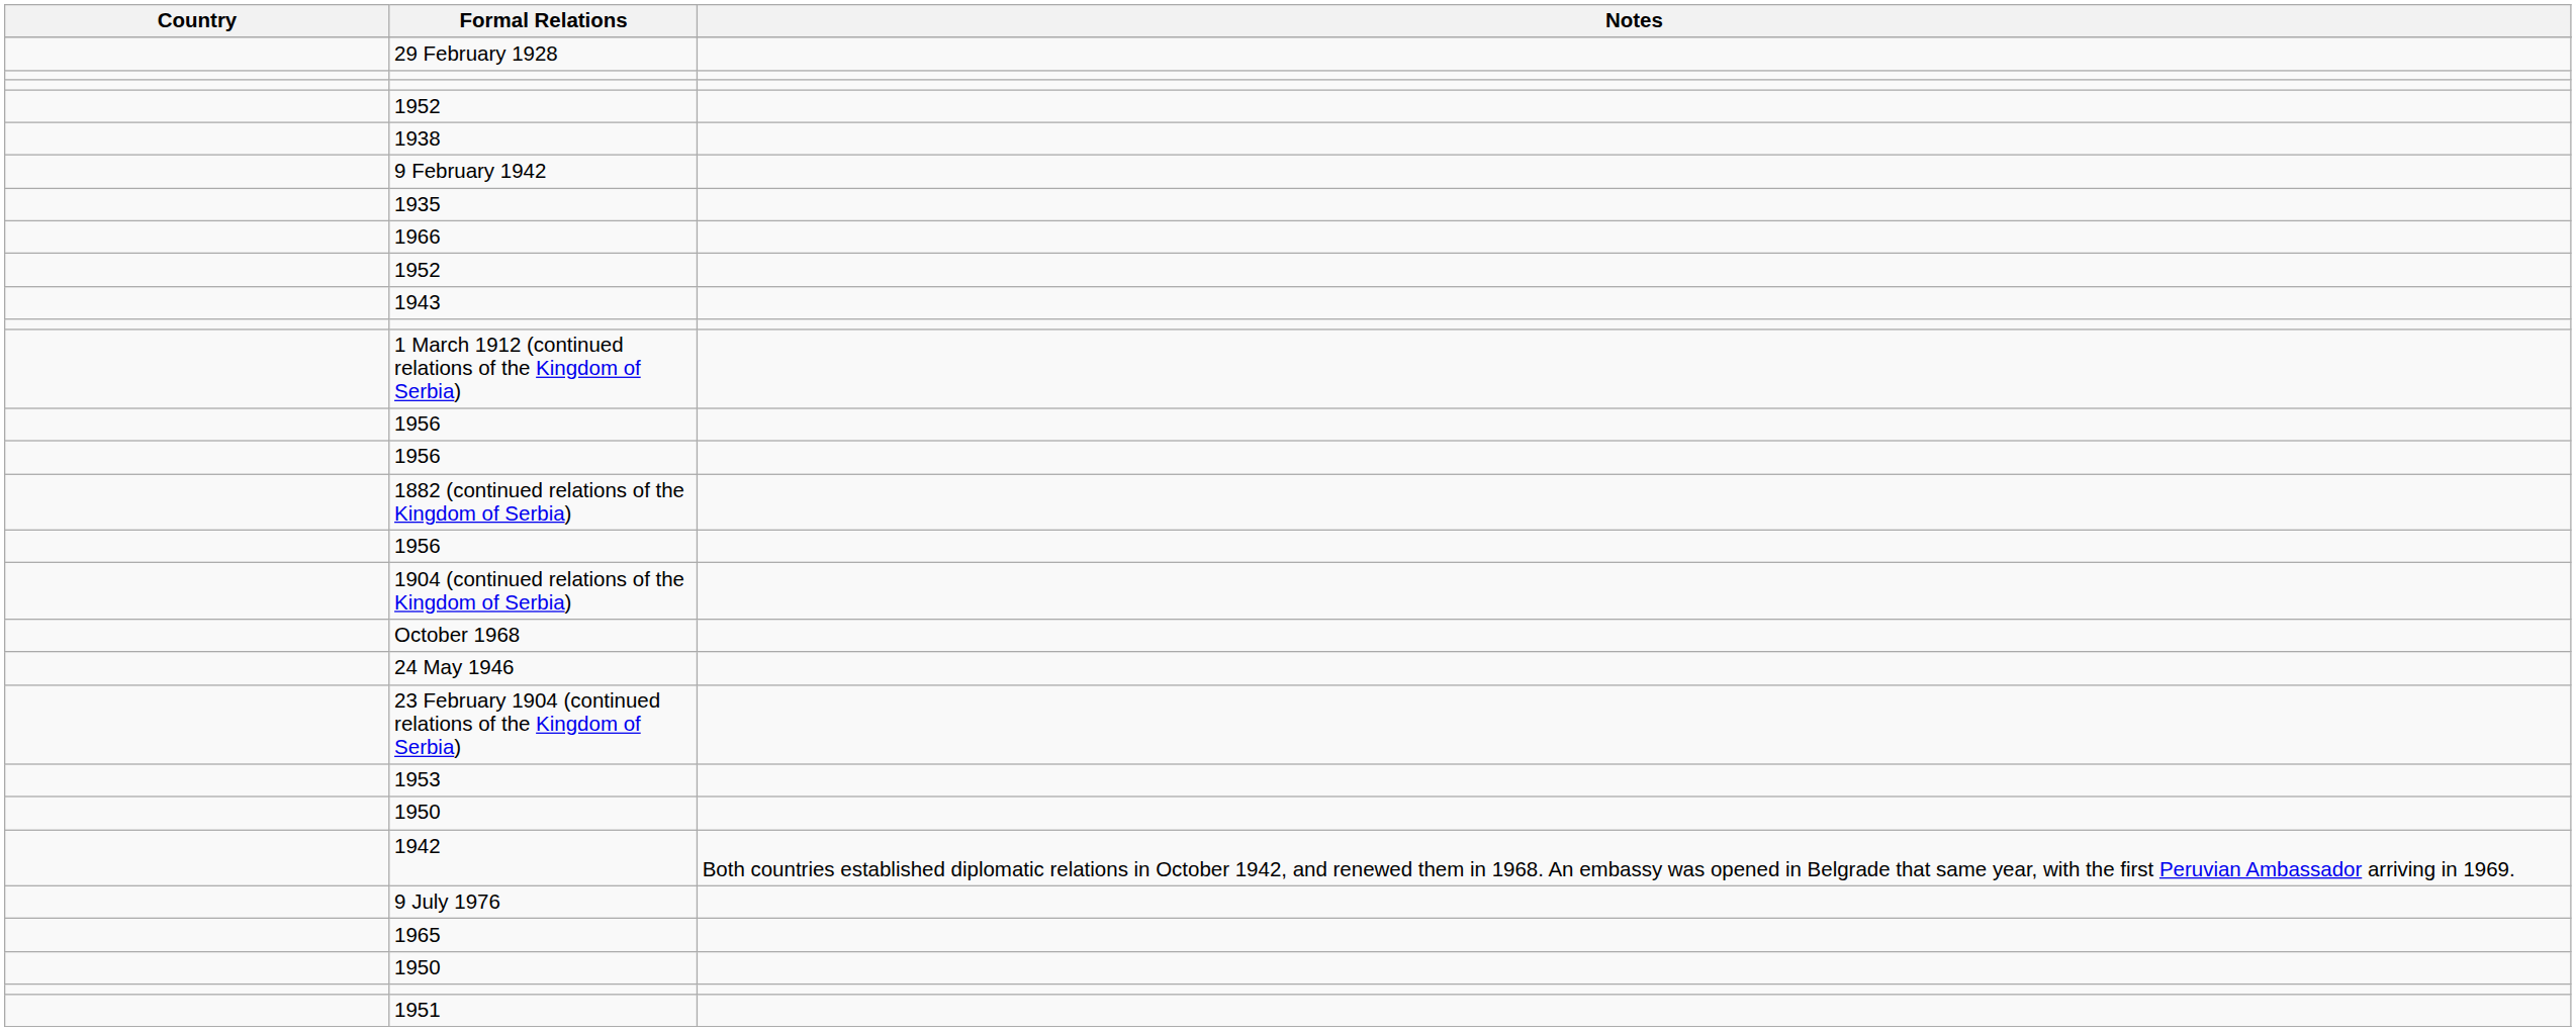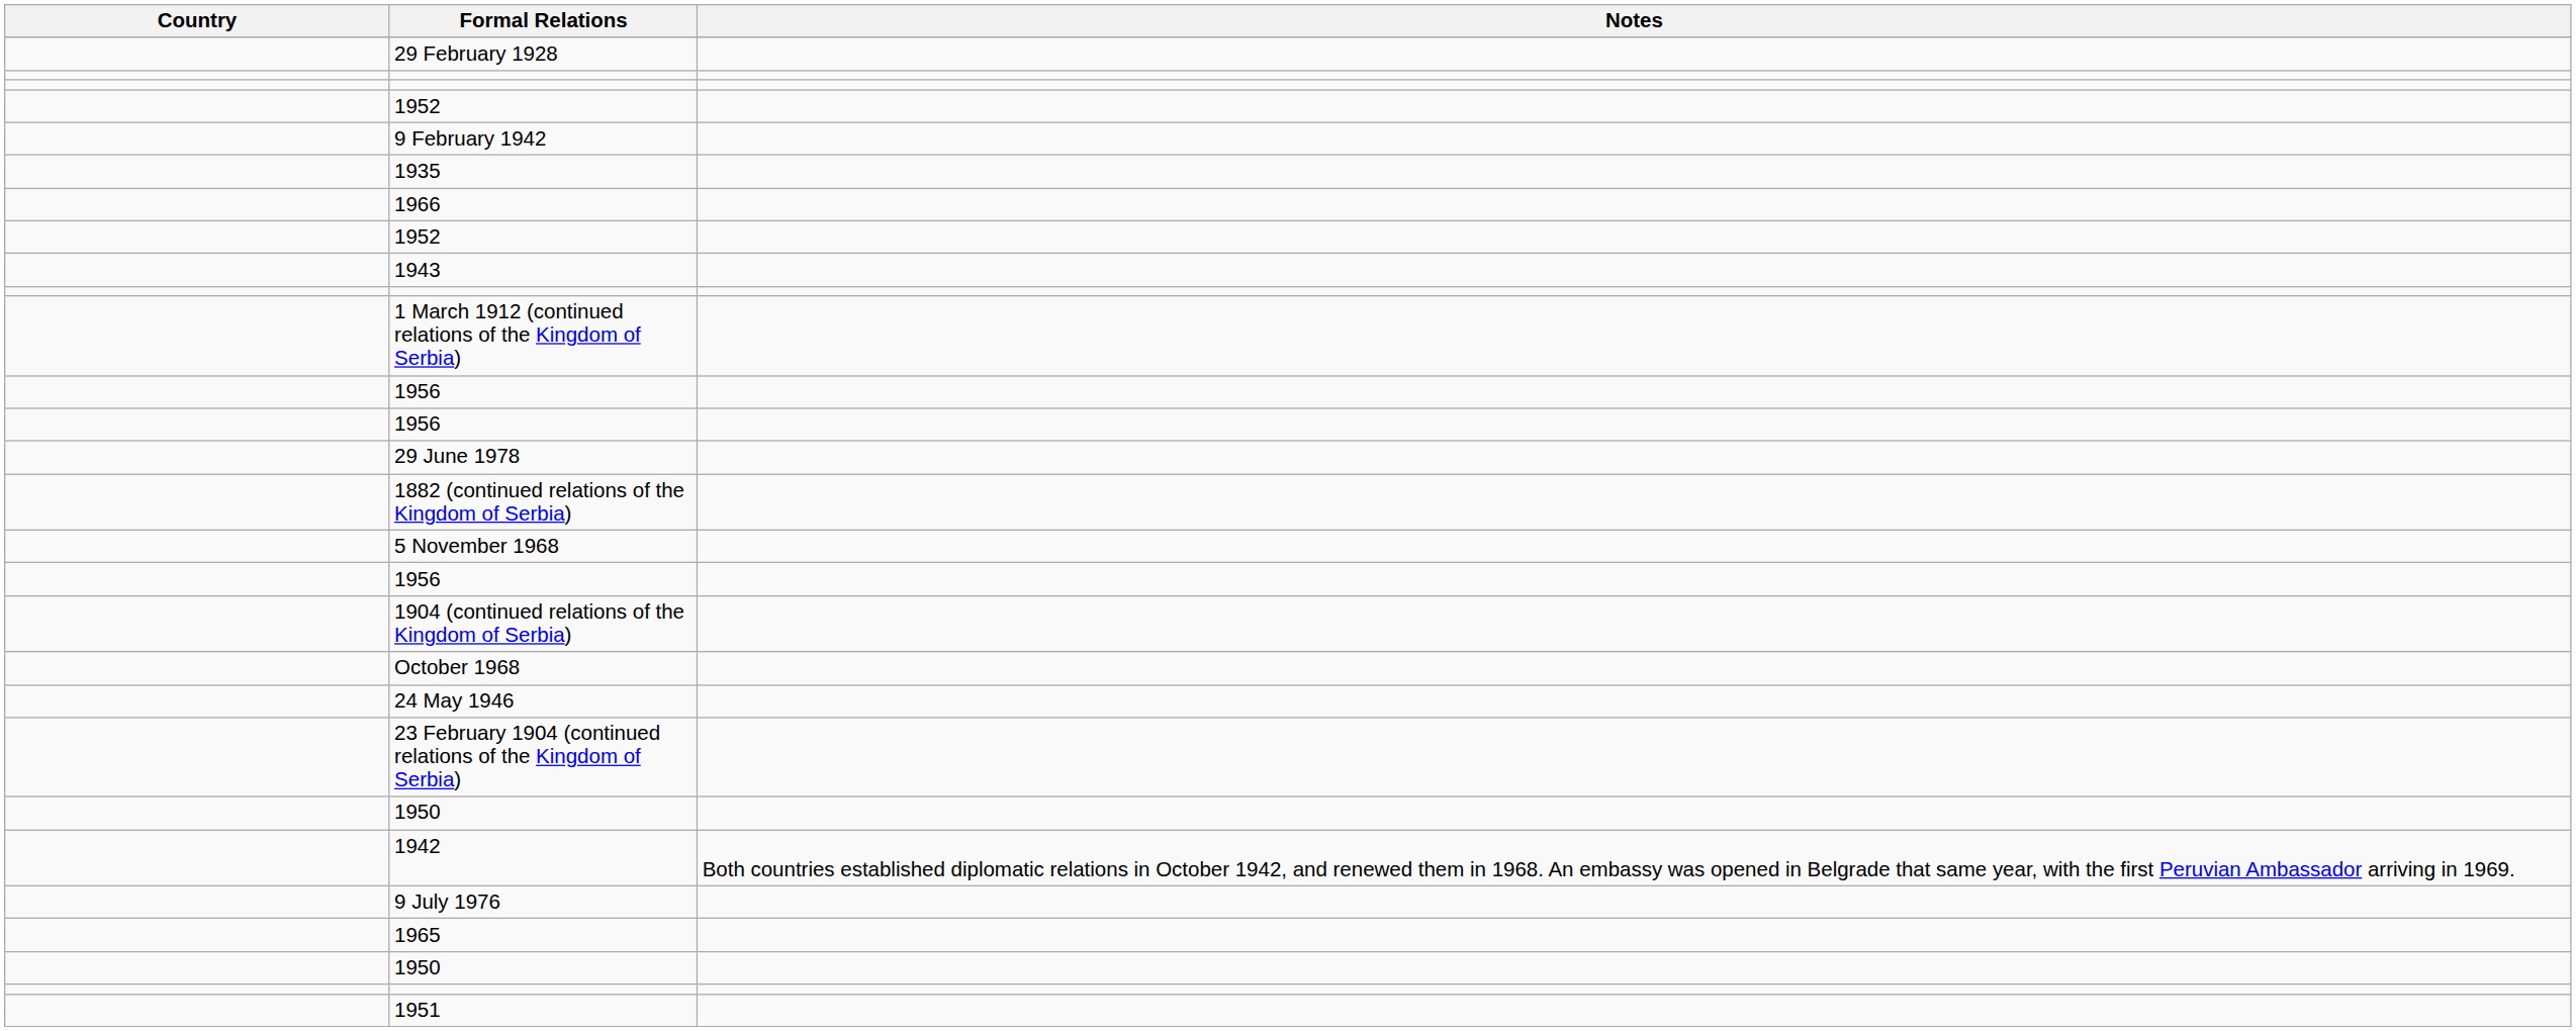- row: 1938
+ row: 29 June 1978
+ row: 5 November 1968
- row: 1953
